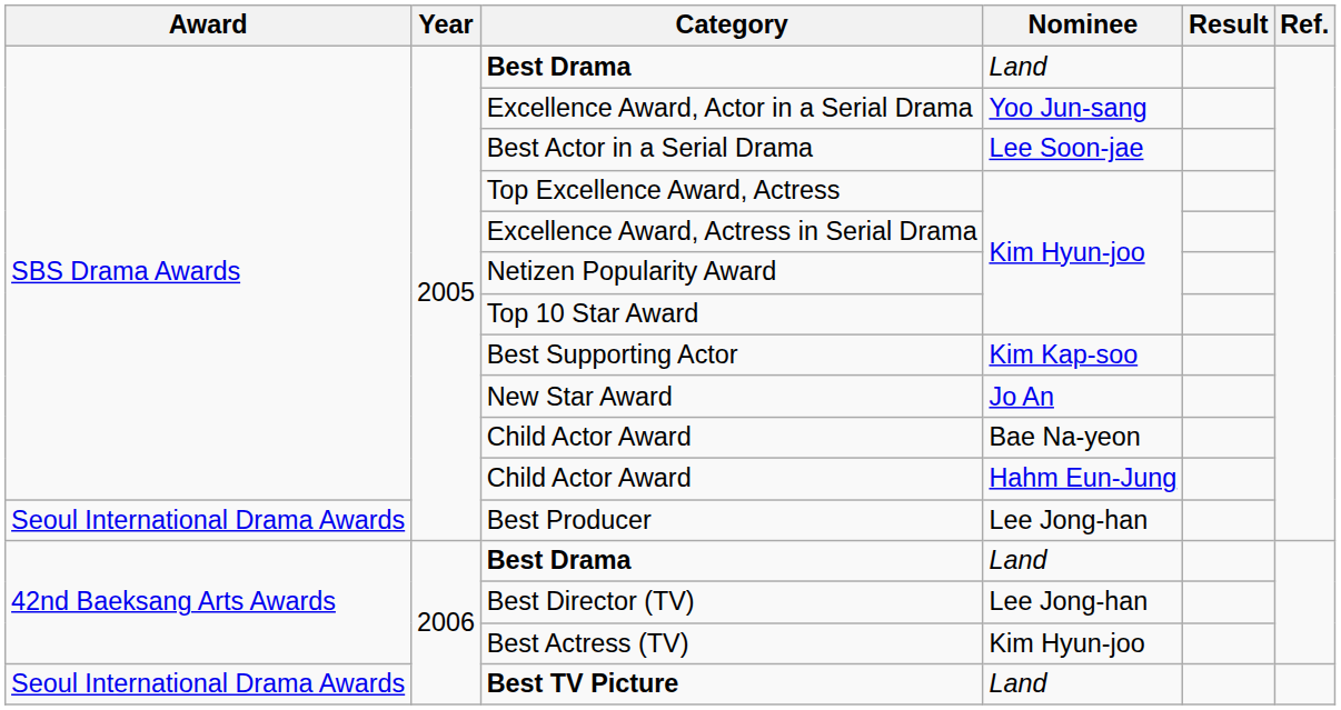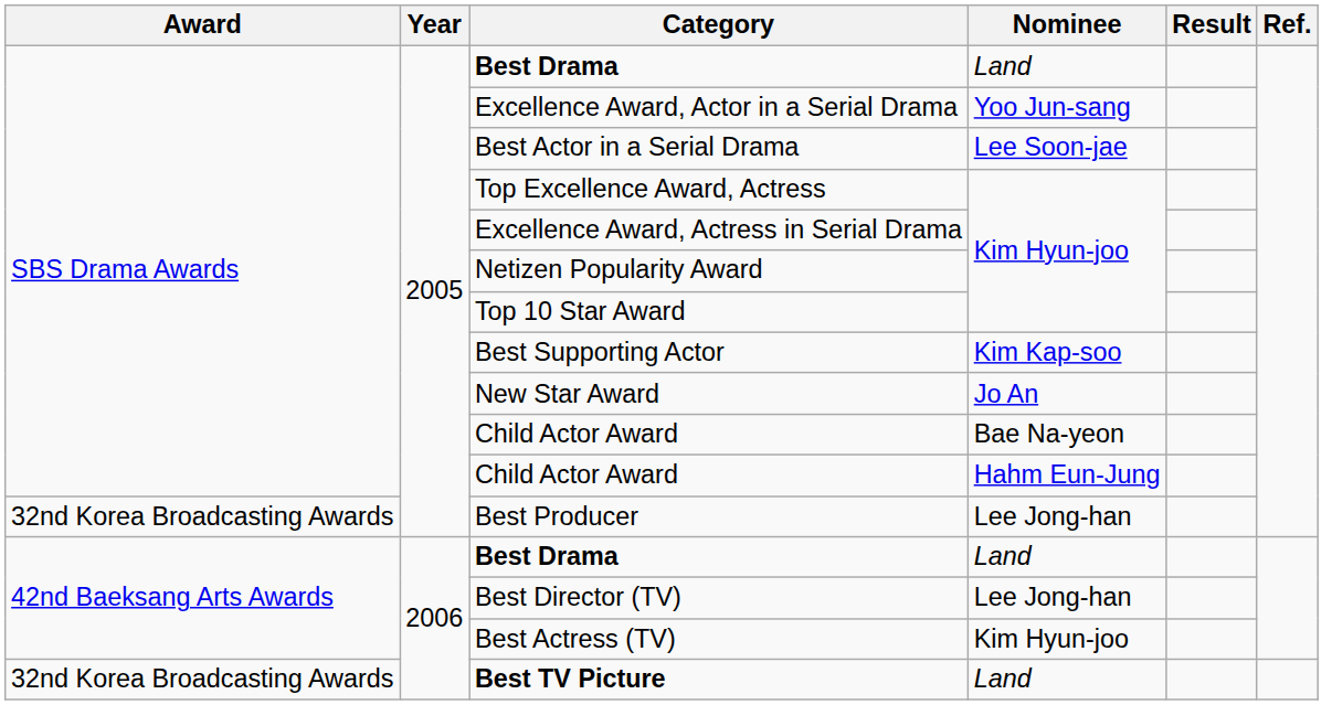Best Producer | Award: Seoul International Drama Awards -> 32nd Korea Broadcasting Awards
Best TV Picture | Award: Seoul International Drama Awards -> 32nd Korea Broadcasting Awards
